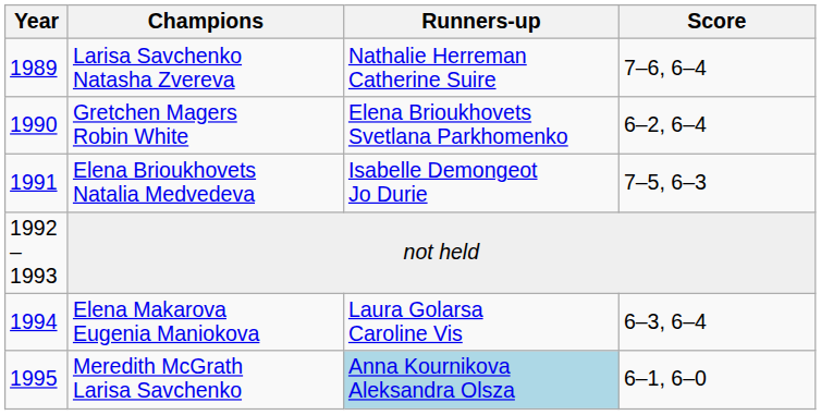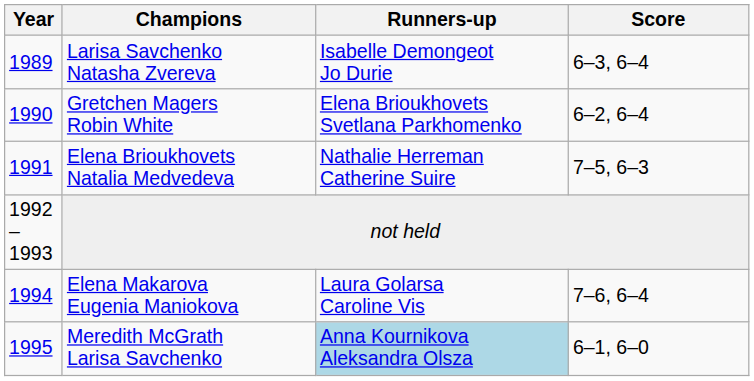Larisa Savchenko Natasha Zvereva | Runners-up: Nathalie Herreman Catherine Suire -> Isabelle Demongeot Jo Durie
Larisa Savchenko Natasha Zvereva | Score: 7–6, 6–4 -> 6–3, 6–4
Elena Brioukhovets Natalia Medvedeva | Runners-up: Isabelle Demongeot Jo Durie -> Nathalie Herreman Catherine Suire
Elena Makarova Eugenia Maniokova | Score: 6–3, 6–4 -> 7–6, 6–4
